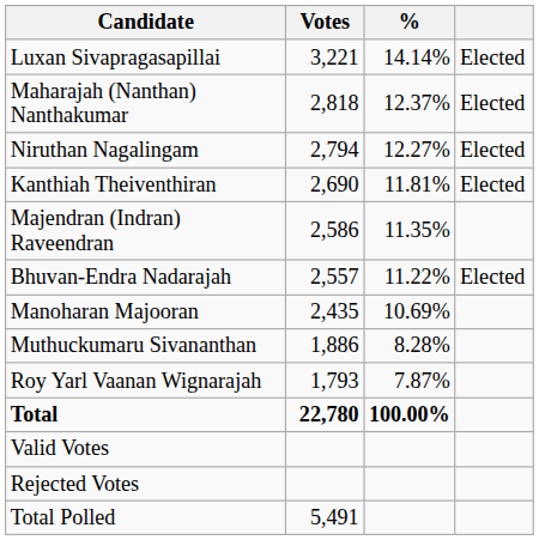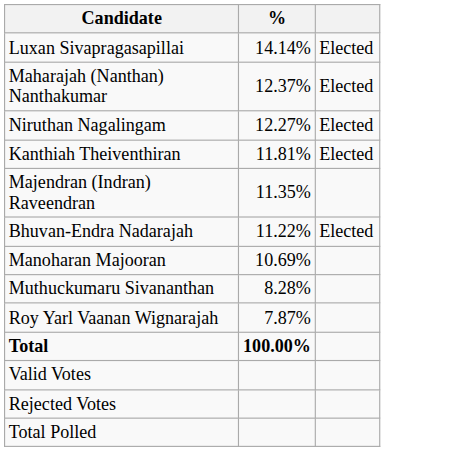- column: Votes | 3,221 | 2,818 | 2,794 | 2,690 | 2,586 | 2,557 | 2,435 | 1,886 | 1,793 | 22,780 | 5,491
